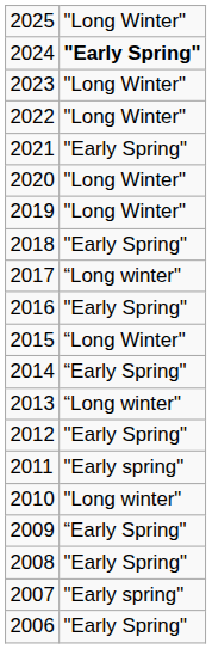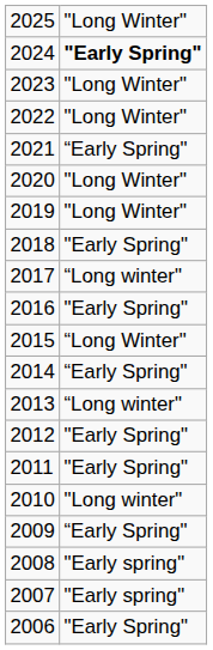2021 | column 2: "Early Spring" -> “Early Spring"
2011 | column 2: "Early spring" -> "Early Spring"
2008 | column 2: "Early Spring" -> "Early spring"
